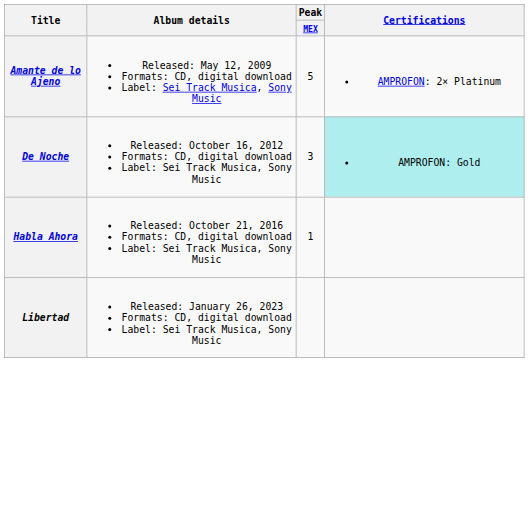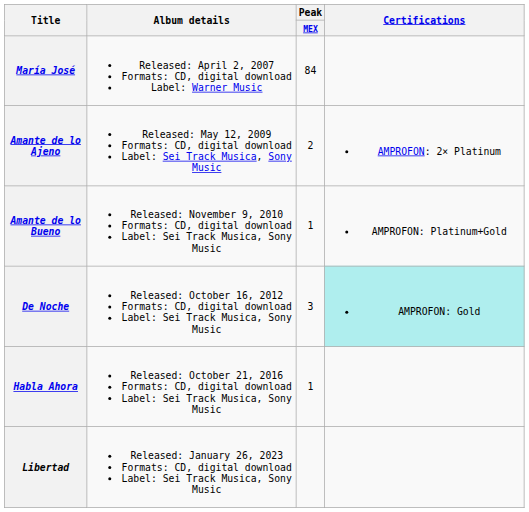+ row: María José | Released: April 2, 2007 Formats: CD, digital download Label: Warner Music | 84
Amante de lo Ajeno | Peak / MEX: 5 -> 2
+ row: Amante de lo Bueno | Released: November 9, 2010 Formats: CD, digital download Label: Sei Track Musica, Sony Music | 1 | AMPROFON: Platinum+Gold
